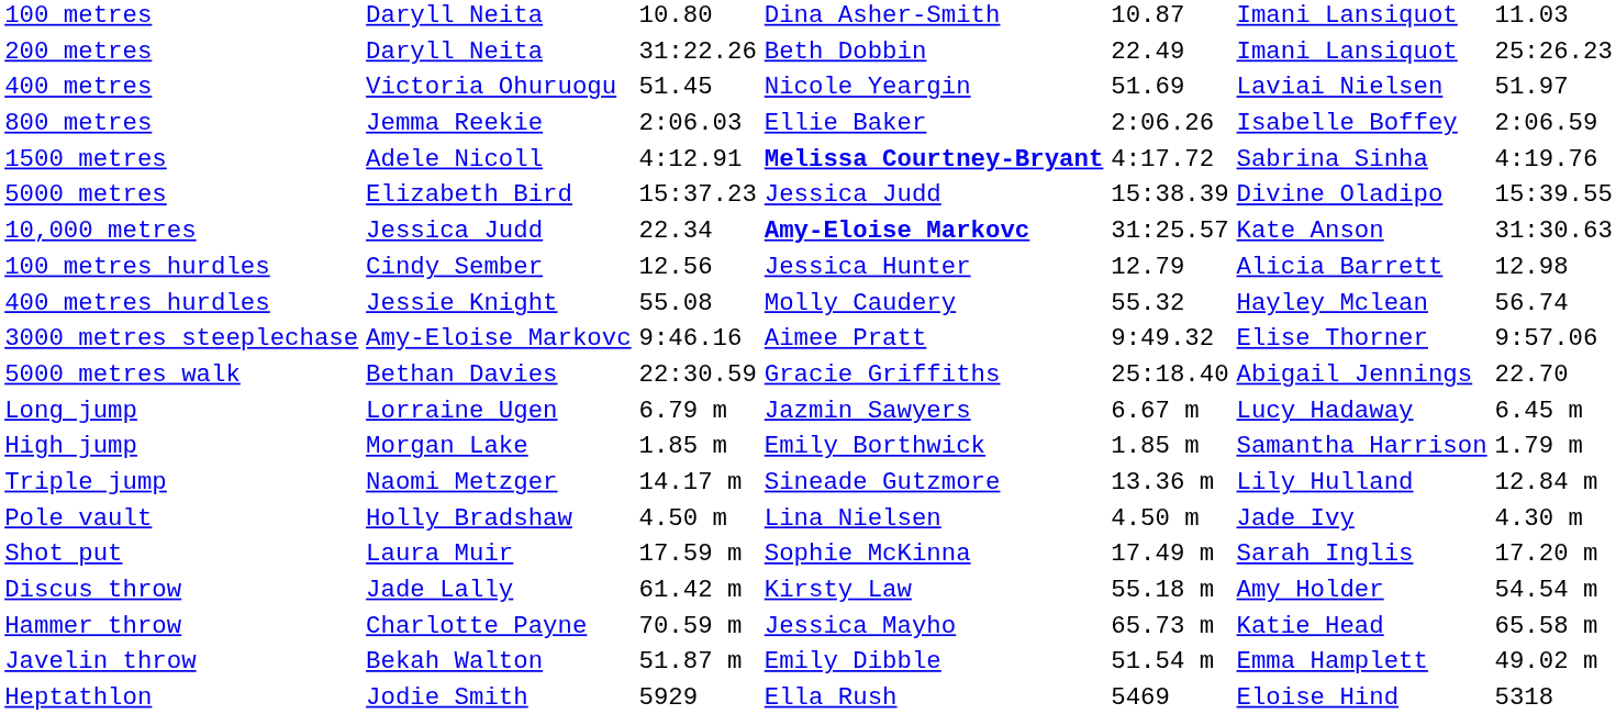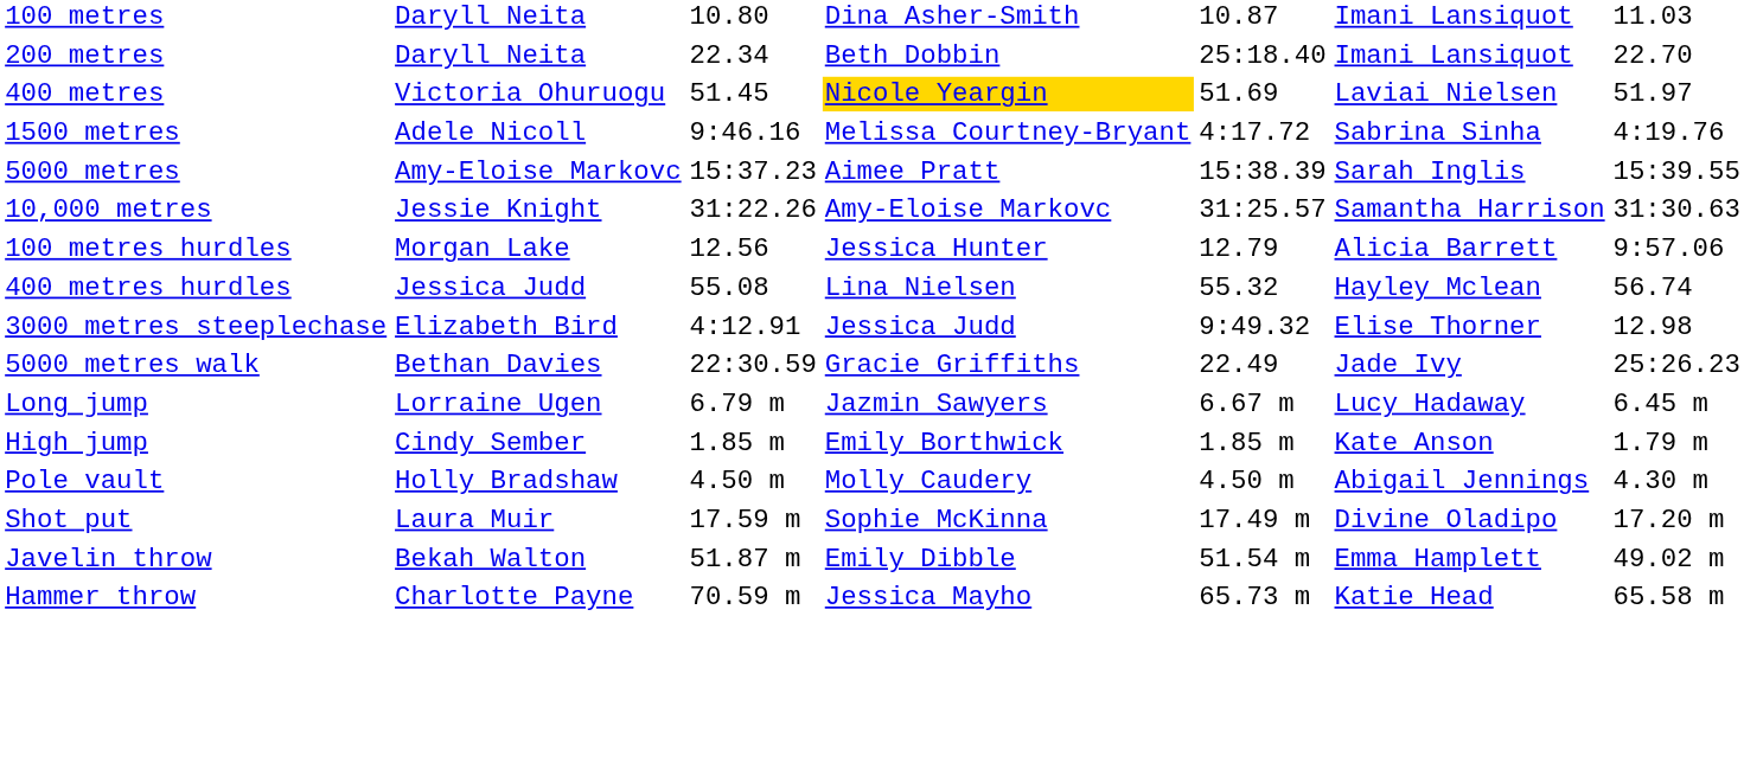200 metres | column 3: 31:22.26 -> 22.34
200 metres | column 5: 22.49 -> 25:18.40
200 metres | column 7: 25:26.23 -> 22.70
400 metres | column 4: no background -> gold background
- row: 800 metres | Jemma Reekie | 2:06.03 | Ellie Baker | 2:06.26 | Isabelle Boffey | 2:06.59
1500 metres | column 3: 4:12.91 -> 9:46.16
1500 metres | column 4: bold -> normal
5000 metres | column 2: Elizabeth Bird -> Amy-Eloise Markovc
5000 metres | column 4: Jessica Judd -> Aimee Pratt
5000 metres | column 6: Divine Oladipo -> Sarah Inglis
10,000 metres | column 2: Jessica Judd -> Jessie Knight
10,000 metres | column 3: 22.34 -> 31:22.26
10,000 metres | column 4: bold -> normal
10,000 metres | column 6: Kate Anson -> Samantha Harrison
100 metres hurdles | column 2: Cindy Sember -> Morgan Lake
100 metres hurdles | column 7: 12.98 -> 9:57.06
400 metres hurdles | column 2: Jessie Knight -> Jessica Judd
400 metres hurdles | column 4: Molly Caudery -> Lina Nielsen
3000 metres steeplechase | column 2: Amy-Eloise Markovc -> Elizabeth Bird
3000 metres steeplechase | column 3: 9:46.16 -> 4:12.91
3000 metres steeplechase | column 4: Aimee Pratt -> Jessica Judd
3000 metres steeplechase | column 7: 9:57.06 -> 12.98
5000 metres walk | column 5: 25:18.40 -> 22.49
5000 metres walk | column 6: Abigail Jennings -> Jade Ivy
5000 metres walk | column 7: 22.70 -> 25:26.23
High jump | column 2: Morgan Lake -> Cindy Sember
High jump | column 6: Samantha Harrison -> Kate Anson
- row: Triple jump | Naomi Metzger | 14.17 m | Sineade Gutzmore | 13.36 m | Lily Hulland | 12.84 m
Pole vault | column 4: Lina Nielsen -> Molly Caudery
Pole vault | column 6: Jade Ivy -> Abigail Jennings
Shot put | column 6: Sarah Inglis -> Divine Oladipo
- row: Discus throw | Jade Lally | 61.42 m | Kirsty Law | 55.18 m | Amy Holder | 54.54 m
rows swapped: Hammer throw <-> Javelin throw
- row: Heptathlon | Jodie Smith | 5929 | Ella Rush | 5469 | Eloise Hind | 5318
